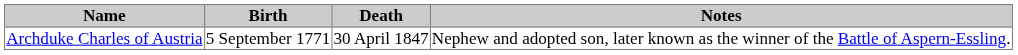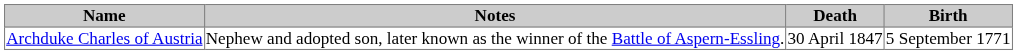columns swapped: Birth <-> Notes
